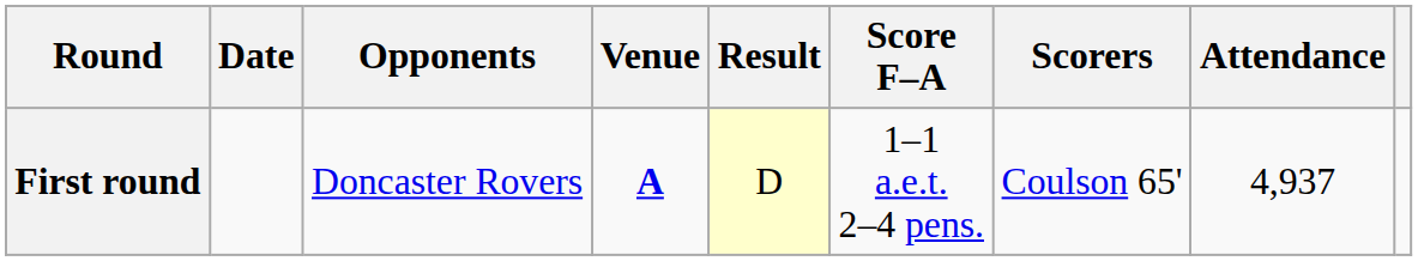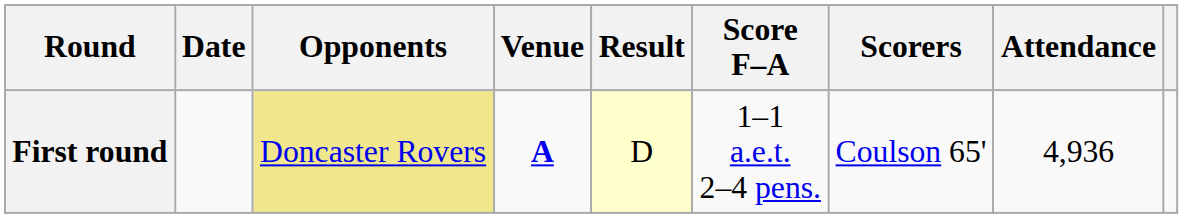First round | Opponents: no background -> khaki background
First round | Attendance: 4,937 -> 4,936
